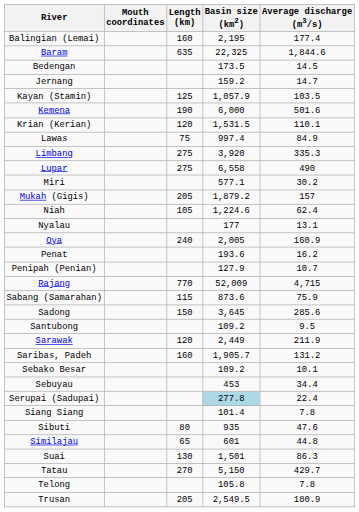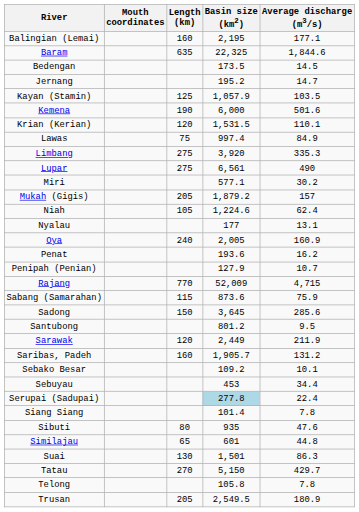Balingian (Lemai) | Average discharge (m3/s): 177.4 -> 177.1
Jernang | Basin size (km2): 159.2 -> 195.2
Lupar | Basin size (km2): 6,558 -> 6,561
Santubong | Basin size (km2): 109.2 -> 801.2
